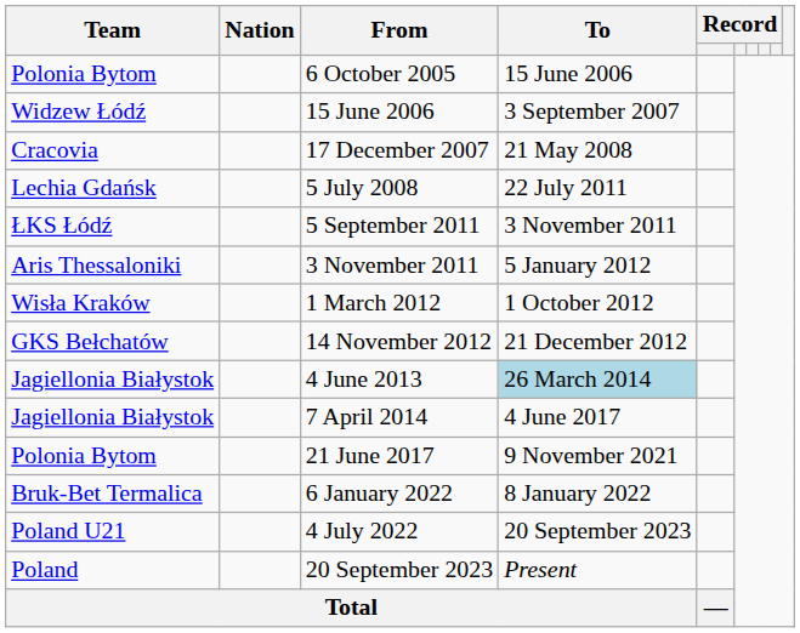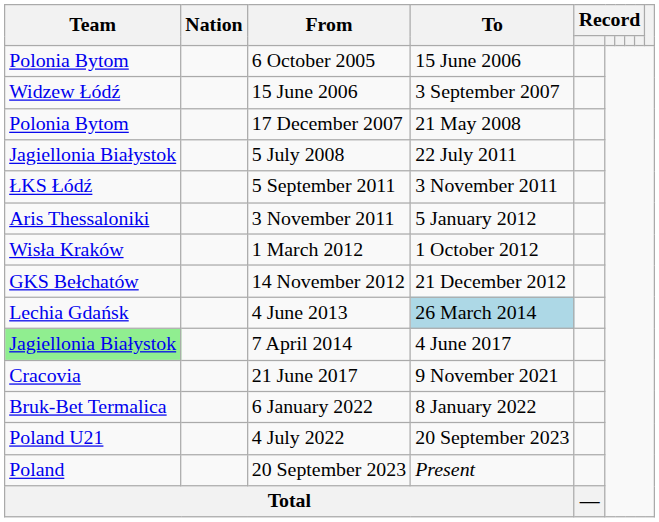17 December 2007 | Team: Cracovia -> Polonia Bytom
5 July 2008 | Team: Lechia Gdańsk -> Jagiellonia Białystok
4 June 2013 | Team: Jagiellonia Białystok -> Lechia Gdańsk
7 April 2014 | Team: no background -> lightgreen background
21 June 2017 | Team: Polonia Bytom -> Cracovia
